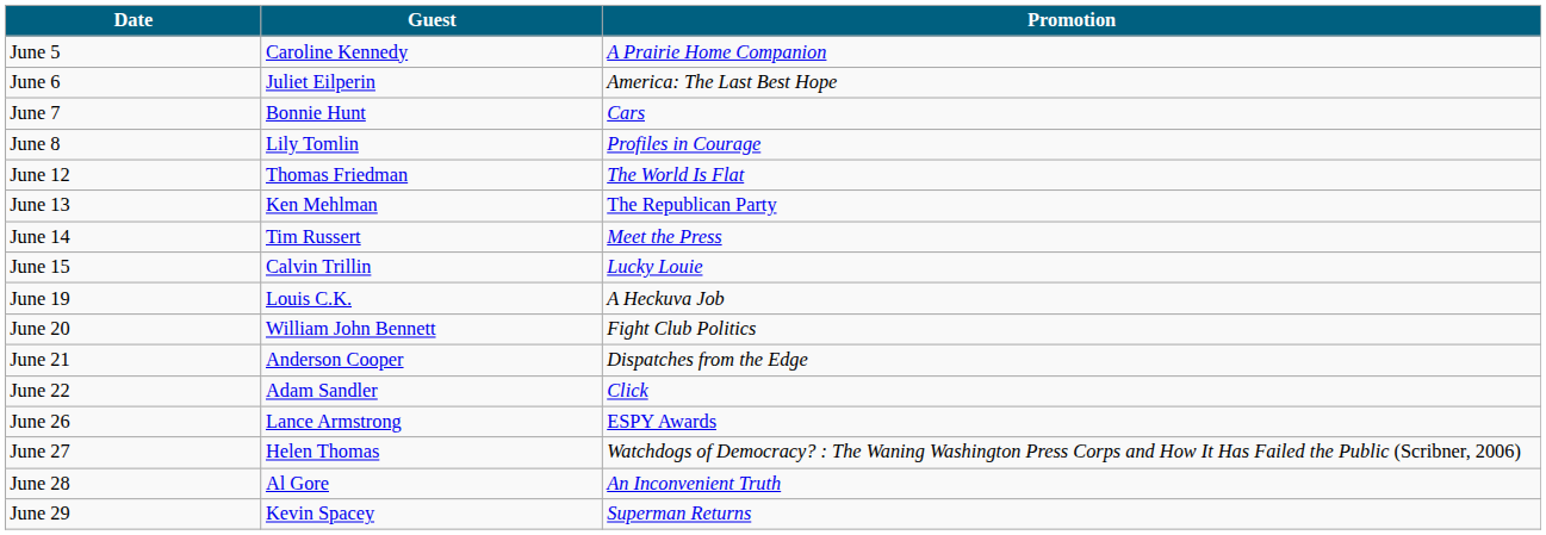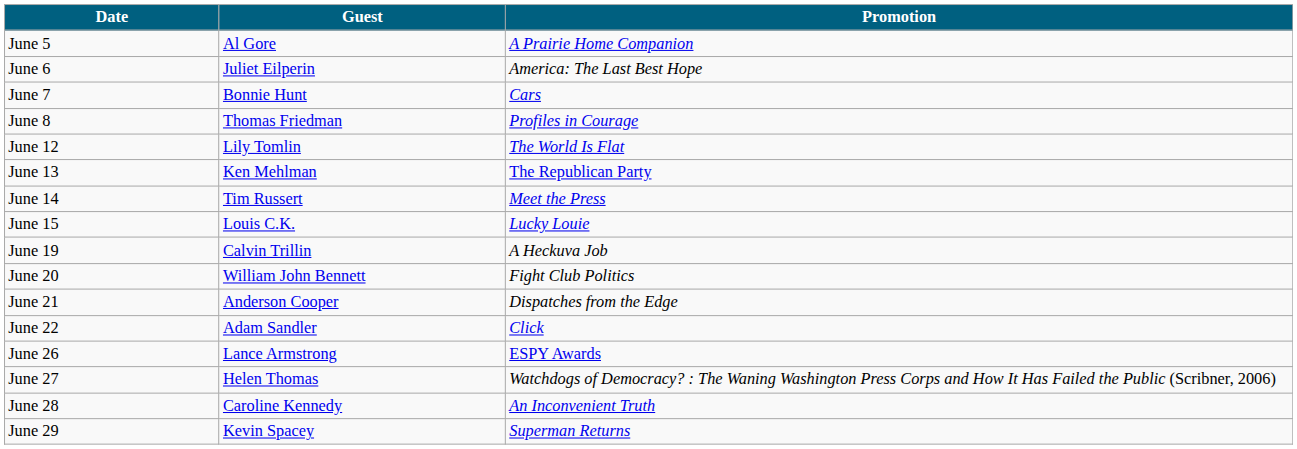June 5 | Guest: Caroline Kennedy -> Al Gore
June 8 | Guest: Lily Tomlin -> Thomas Friedman
June 12 | Guest: Thomas Friedman -> Lily Tomlin
June 15 | Guest: Calvin Trillin -> Louis C.K.
June 19 | Guest: Louis C.K. -> Calvin Trillin
June 28 | Guest: Al Gore -> Caroline Kennedy
